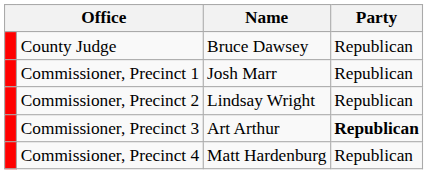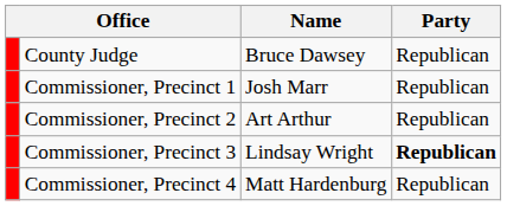Commissioner, Precinct 2 | Name: Lindsay Wright -> Art Arthur
Commissioner, Precinct 3 | Name: Art Arthur -> Lindsay Wright
